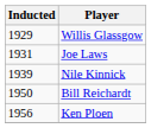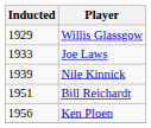Joe Laws | Inducted: 1931 -> 1933
Bill Reichardt | Inducted: 1950 -> 1951
